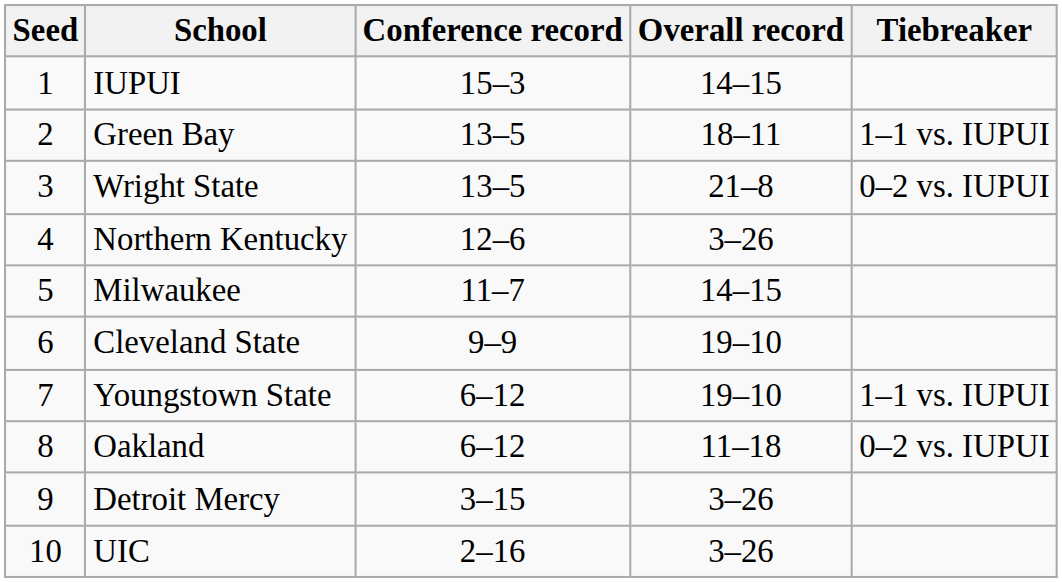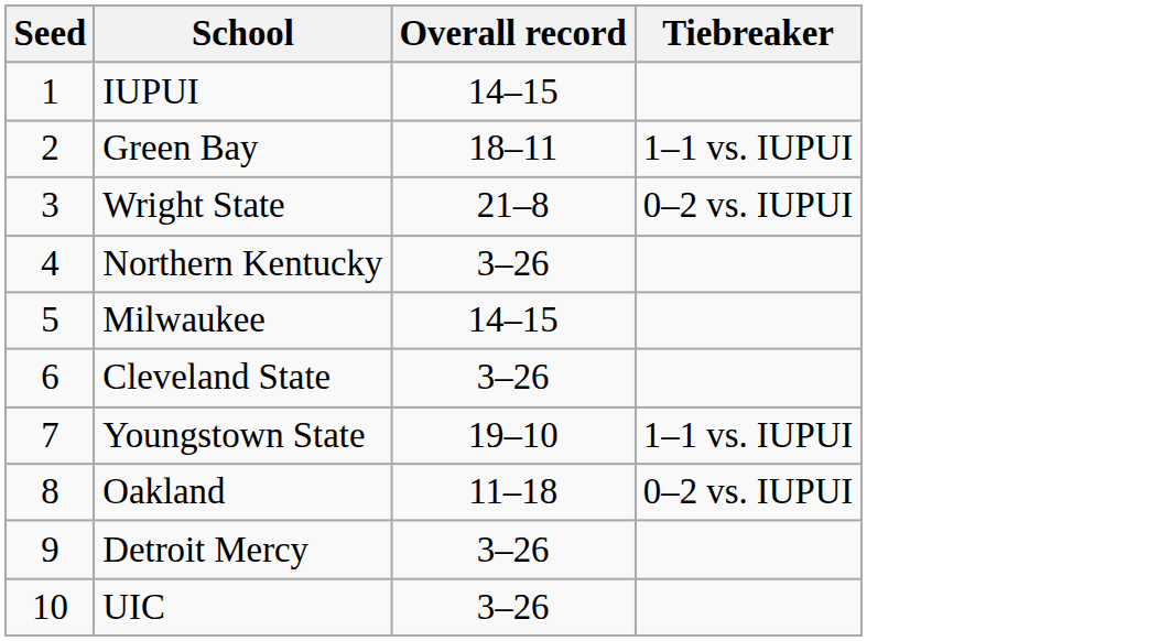- column: Conference record | 15–3 | 13–5 | 13–5 | 12–6 | 11–7 | 9–9 | 6–12 | 6–12 | 3–15 | 2–16
Cleveland State | Overall record: 19–10 -> 3–26
